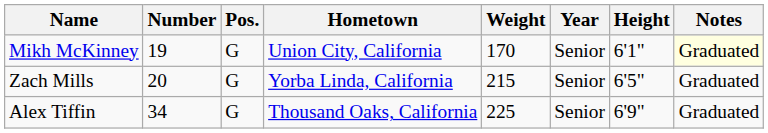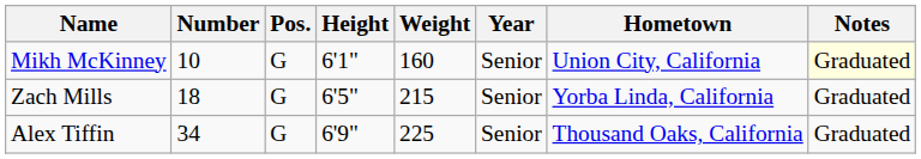columns swapped: Height <-> Hometown
Mikh McKinney | Number: 19 -> 10
Mikh McKinney | Weight: 170 -> 160
Zach Mills | Number: 20 -> 18
